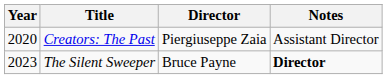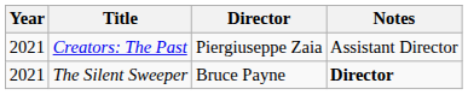Creators: The Past | Year: 2020 -> 2021
The Silent Sweeper | Year: 2023 -> 2021
